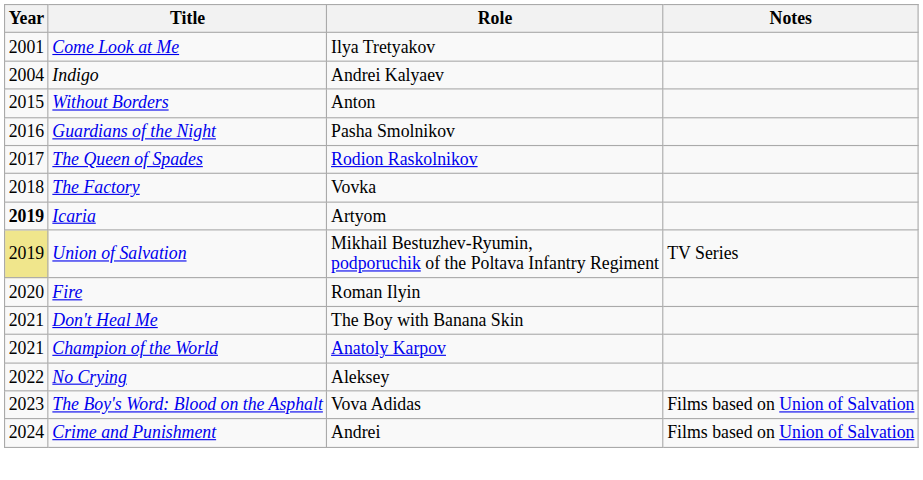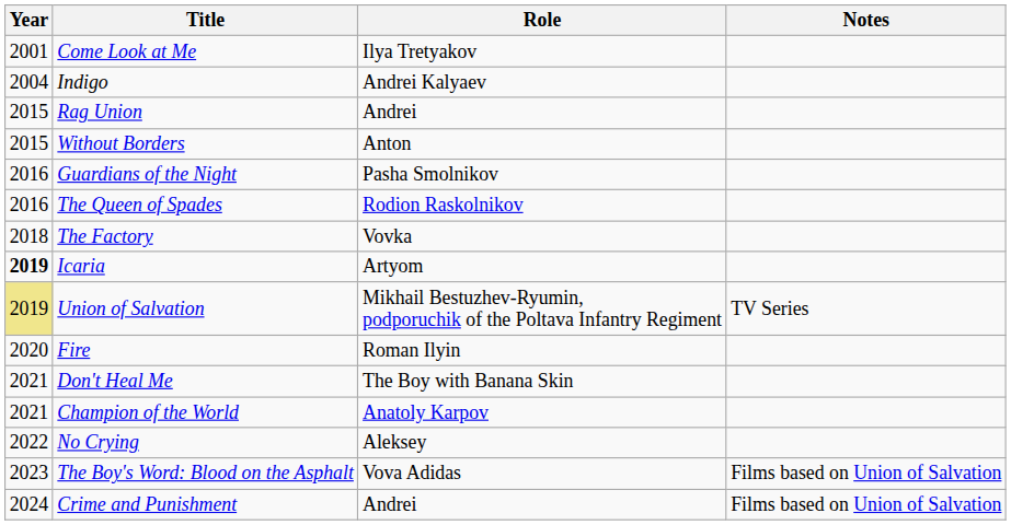+ row: 2015 | Rag Union | Andrei
The Queen of Spades | Year: 2017 -> 2016
